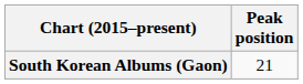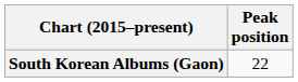South Korean Albums (Gaon) | Peak position: 21 -> 22
